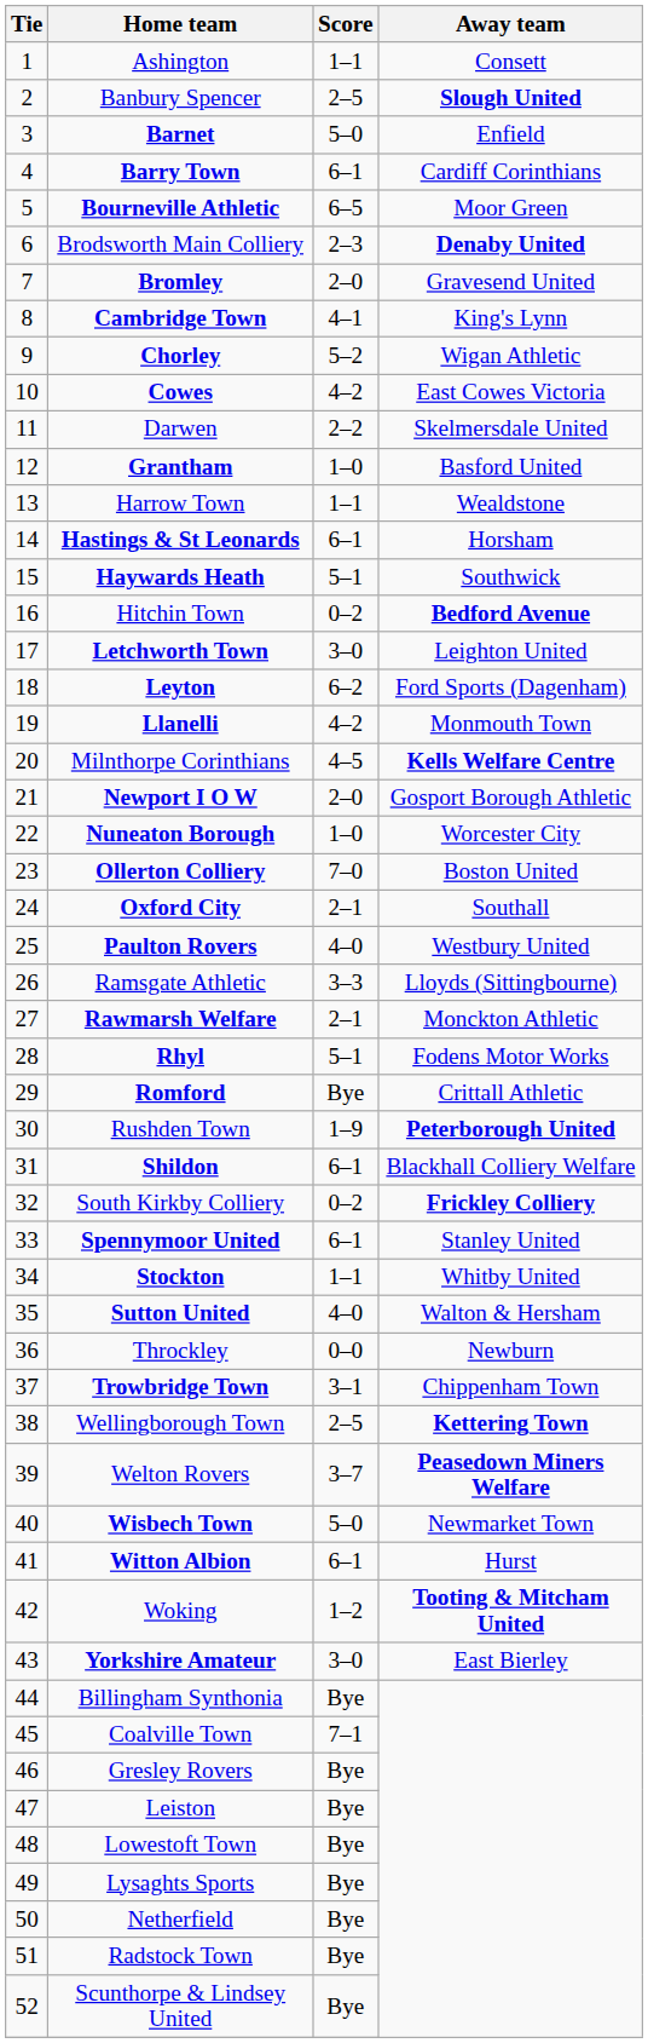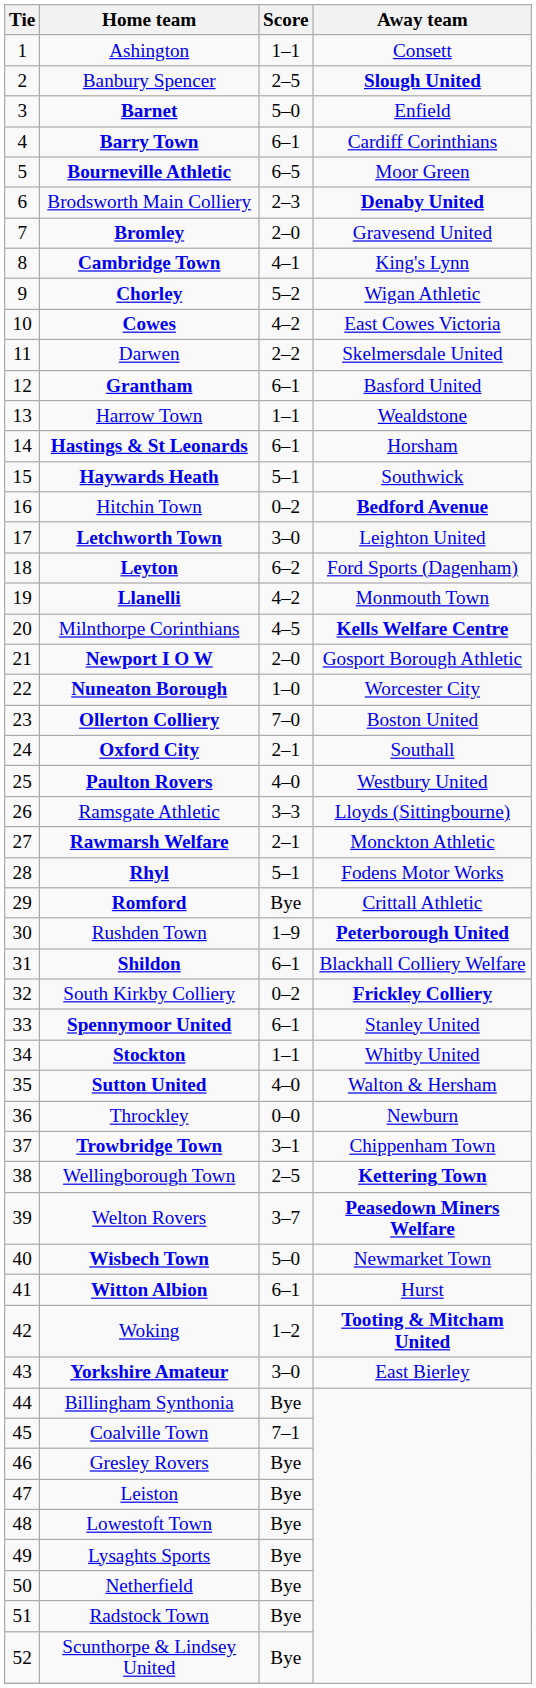Grantham | Score: 1–0 -> 6–1
